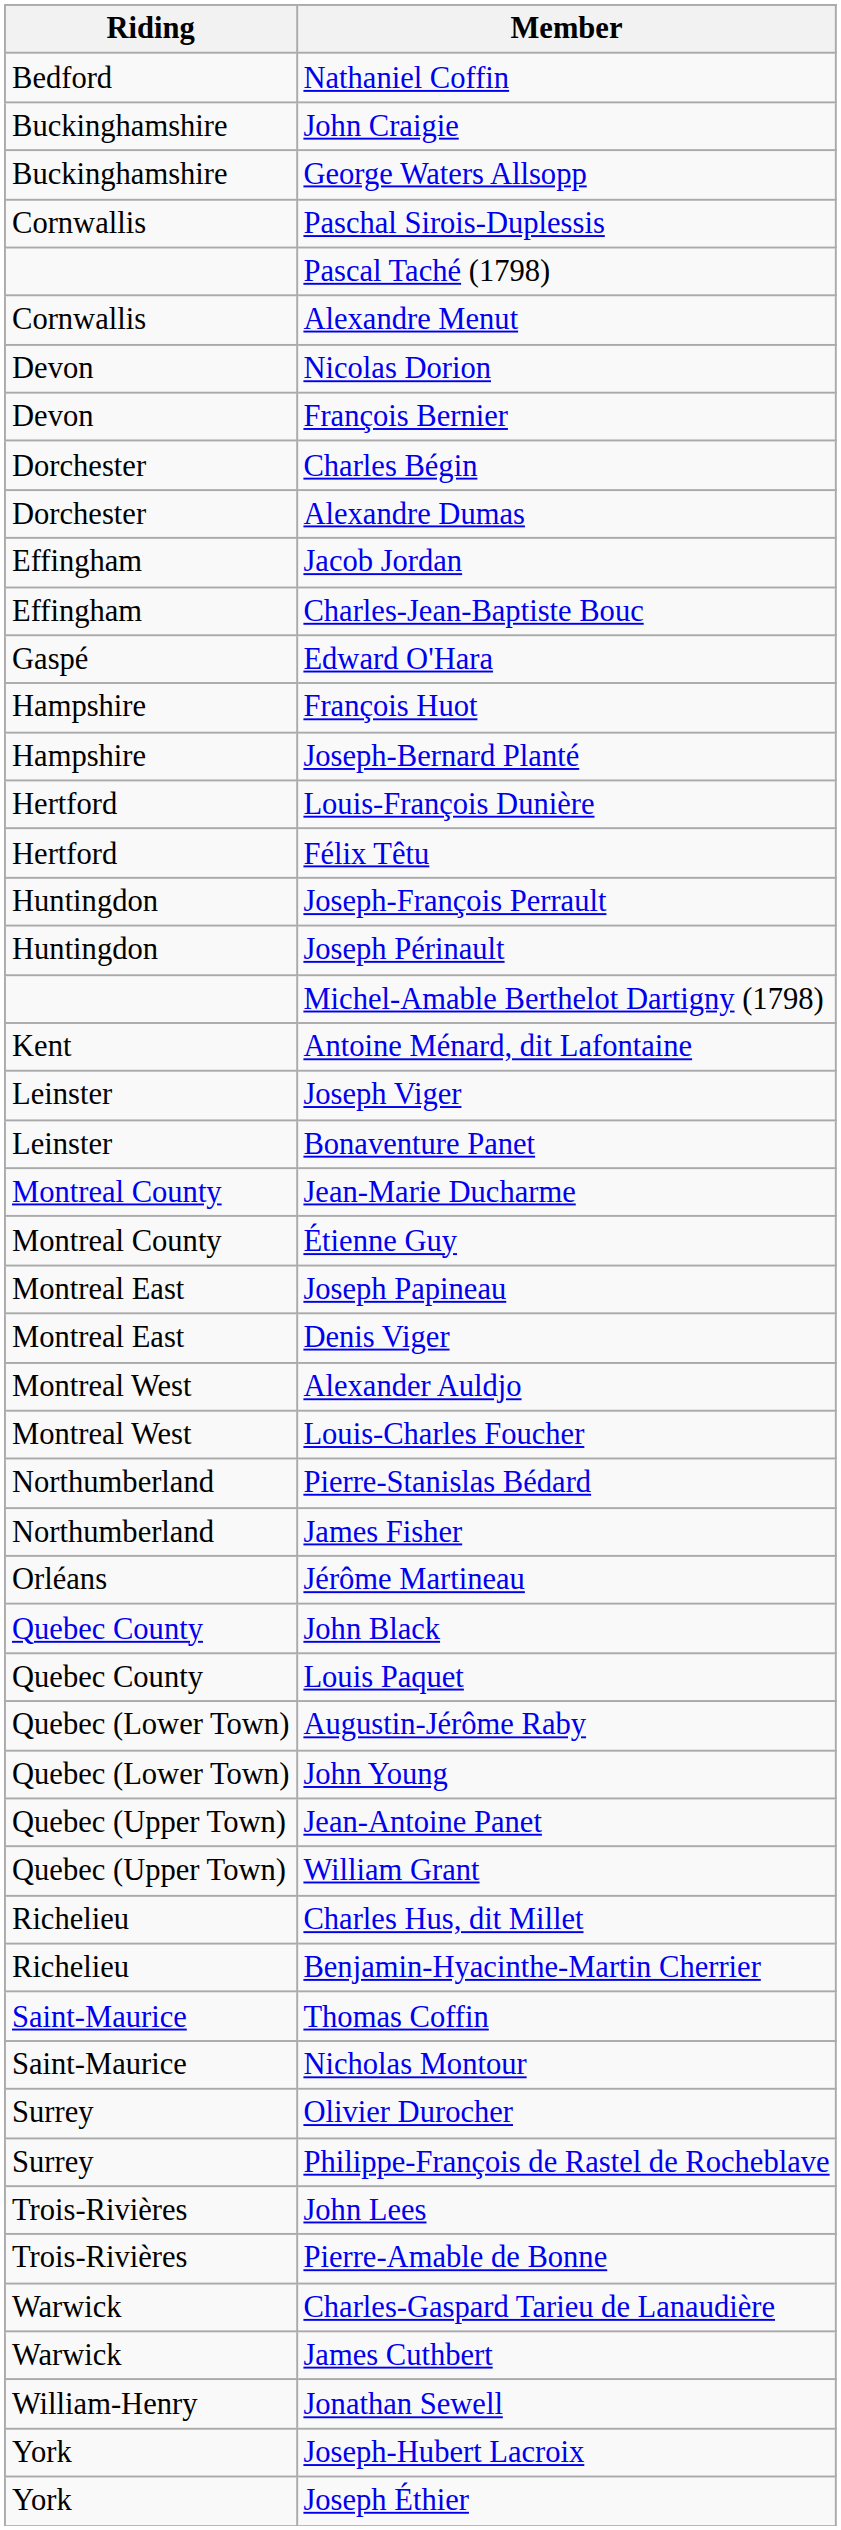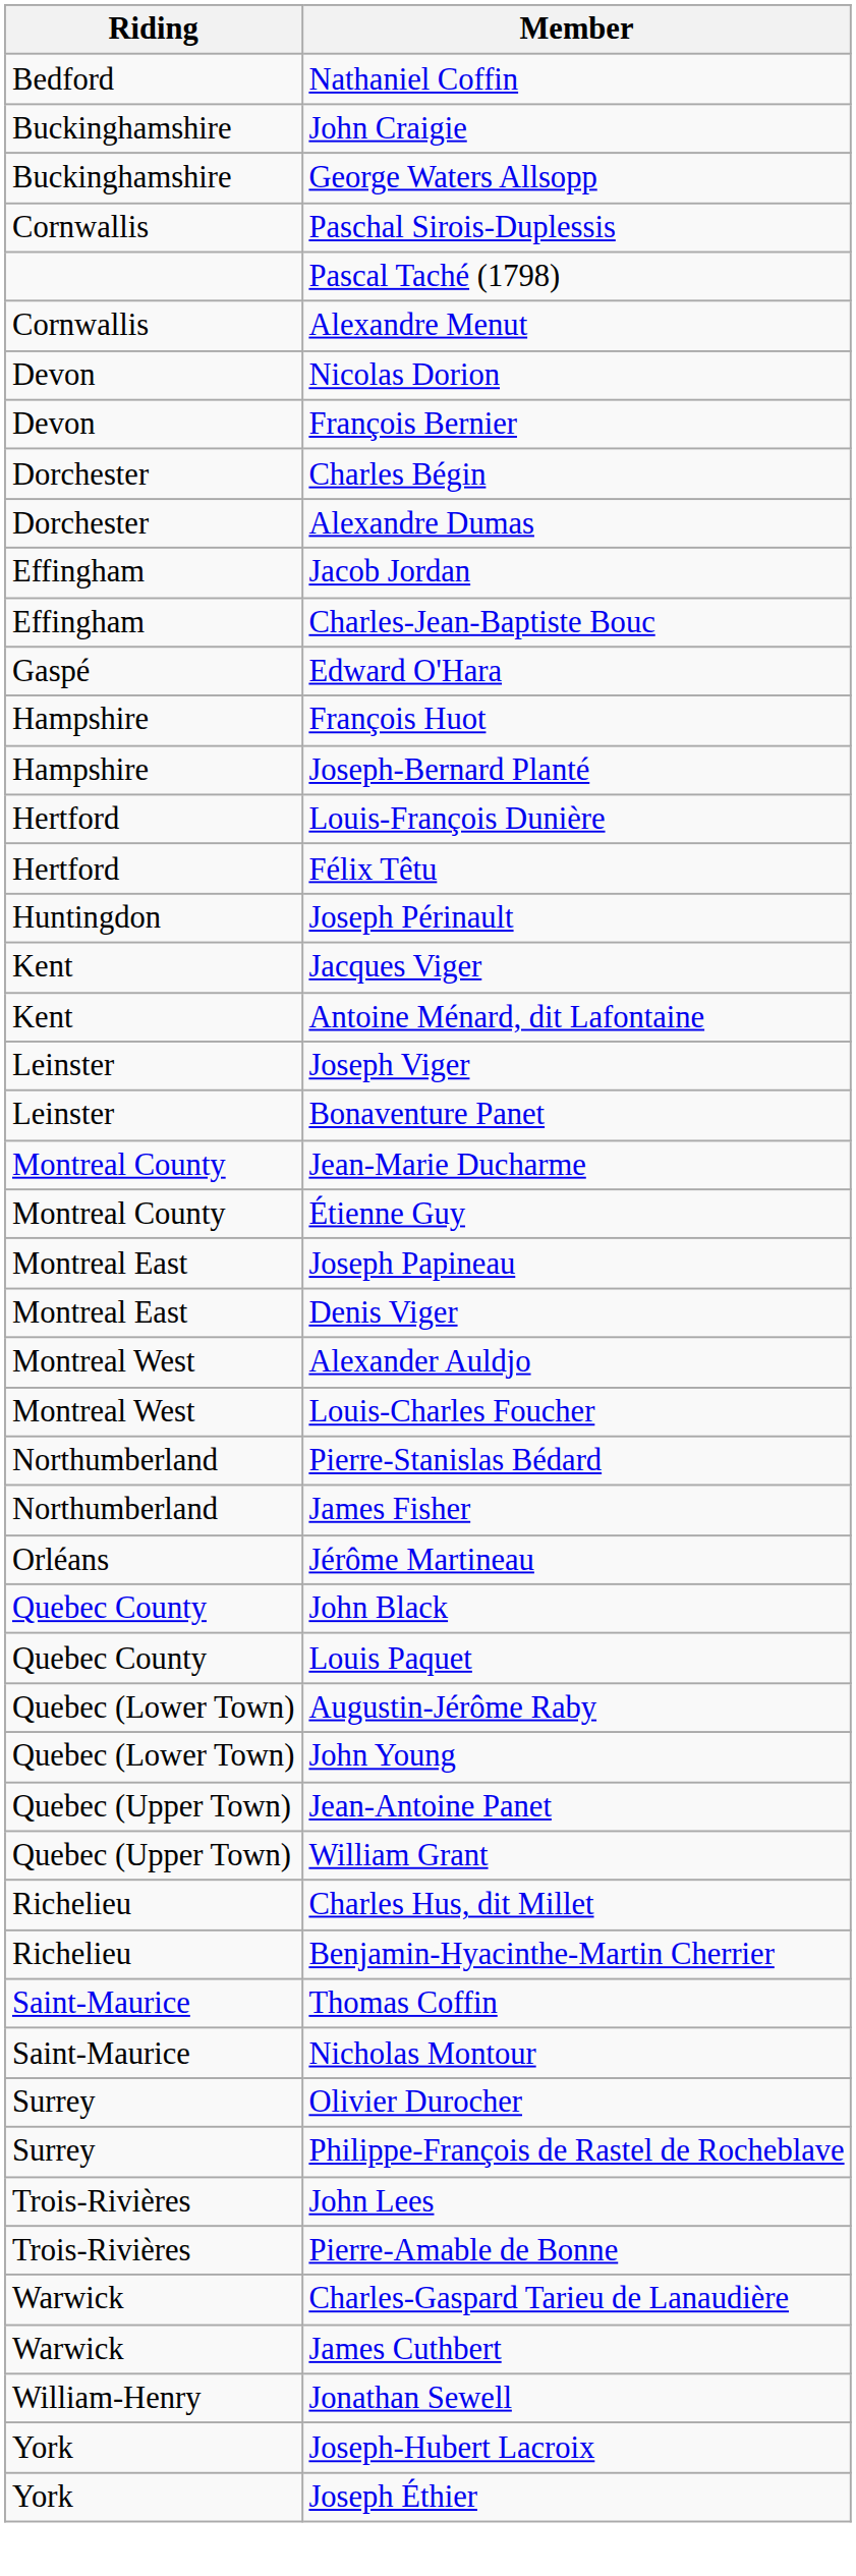- row: Huntingdon | Joseph-François Perrault
+ row: Kent | Jacques Viger
- row: Michel-Amable Berthelot Dartigny (1798)
